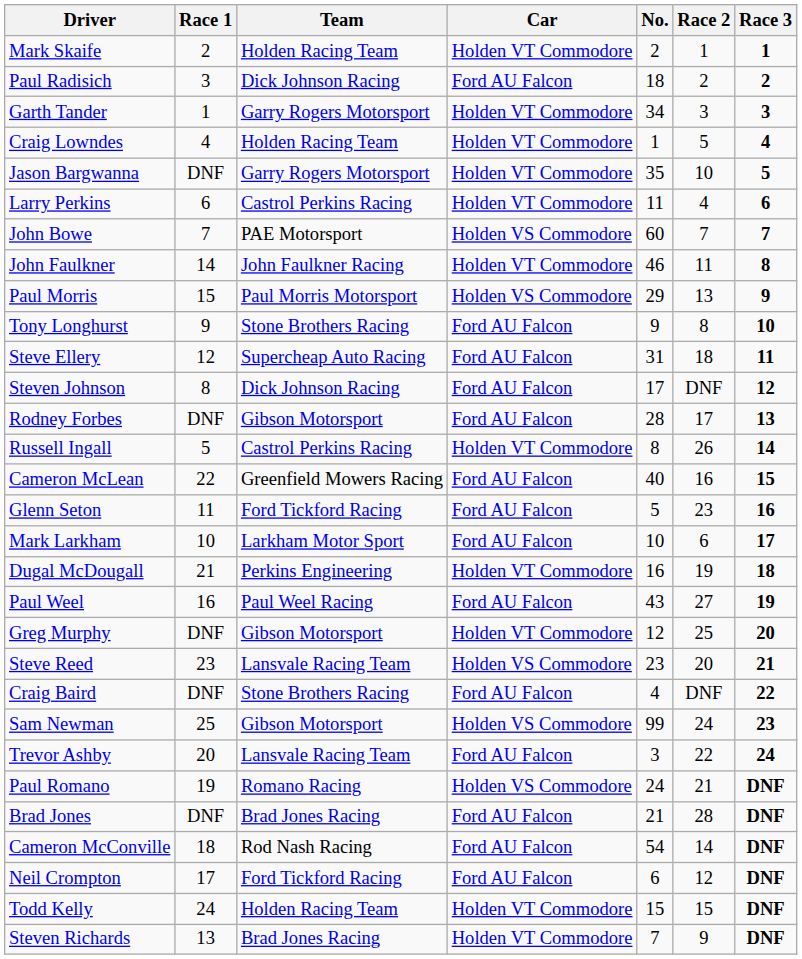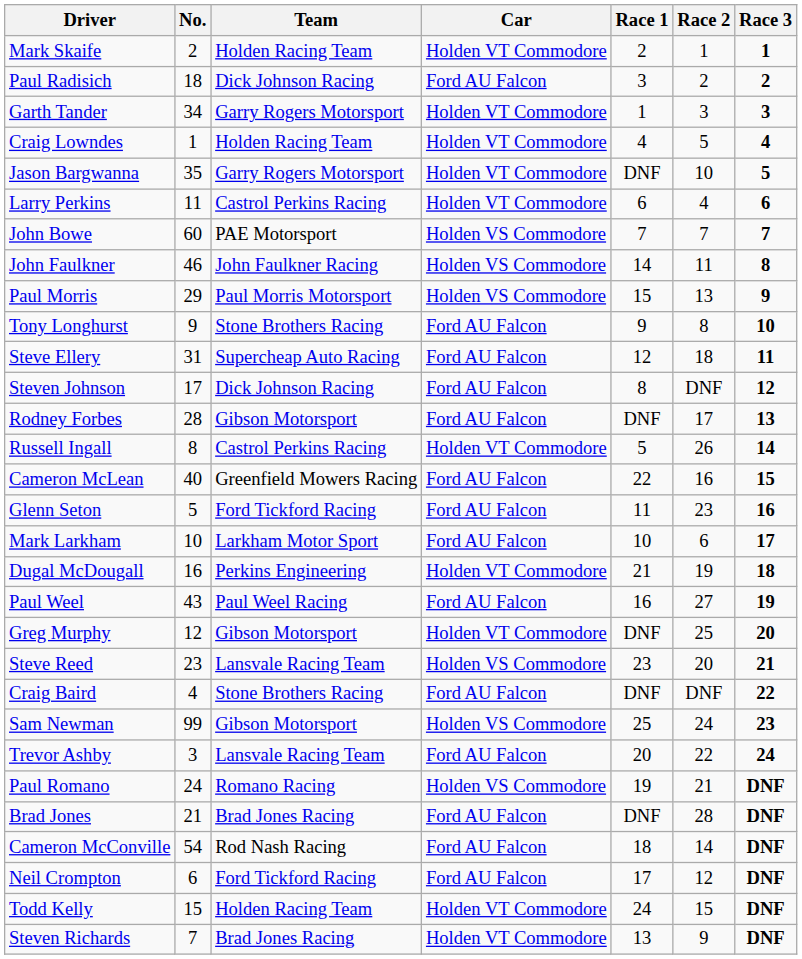columns swapped: No. <-> Race 1
John Faulkner | Car: Holden VT Commodore -> Holden VS Commodore
